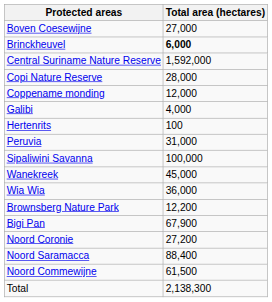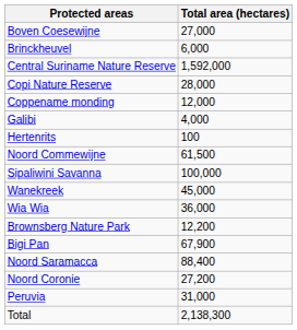Brinckheuvel | Total area (hectares): bold -> normal
rows swapped: Peruvia <-> Noord Commewijne
rows swapped: Noord Coronie <-> Noord Saramacca
